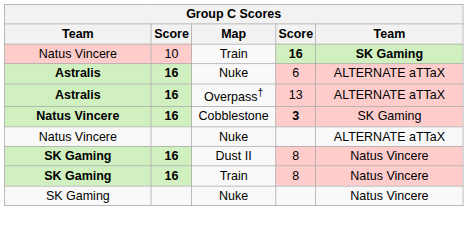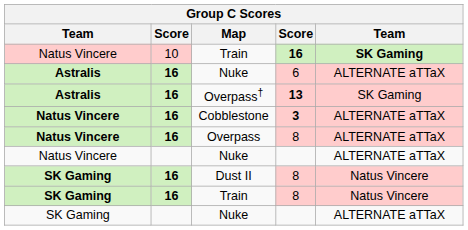Overpass† | column 4: normal -> bold
Overpass† | column 5: ALTERNATE aTTaX -> SK Gaming
Cobblestone | column 5: SK Gaming -> ALTERNATE aTTaX
+ row: Natus Vincere | 16 | Overpass | 8 | ALTERNATE aTTaX
SK Gaming / Nuke | column 5: Natus Vincere -> ALTERNATE aTTaX
